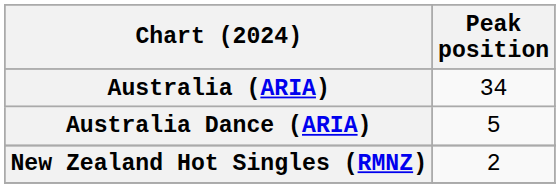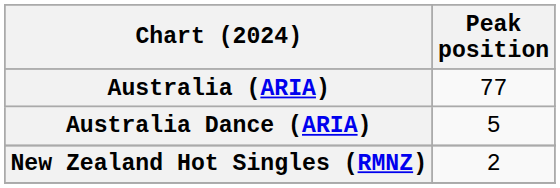Australia (ARIA) | Peak position: 34 -> 77
